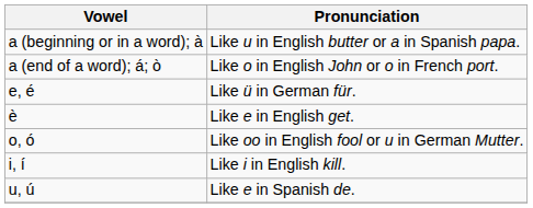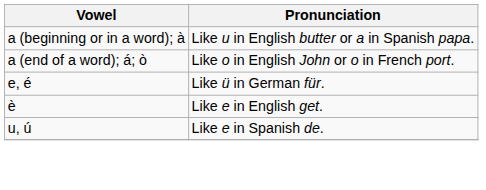- row: o, ó | Like oo in English fool or u in German Mutter.
- row: i, í | Like i in English kill.
